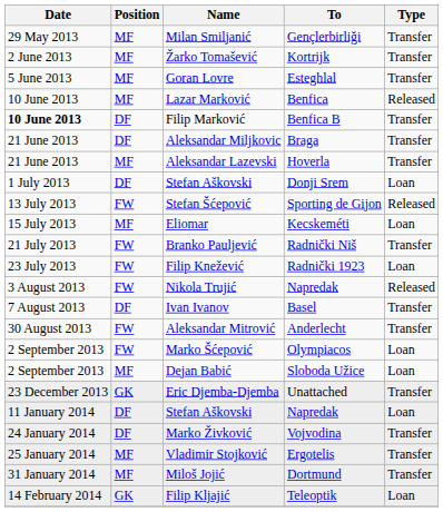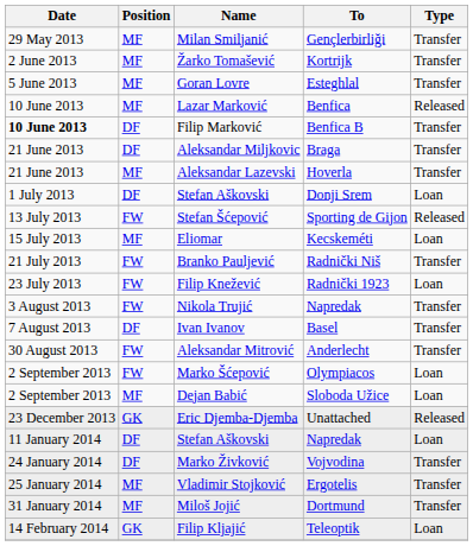Nikola Trujić | Type: Released -> Transfer
Eric Djemba-Djemba | Type: Transfer -> Released
